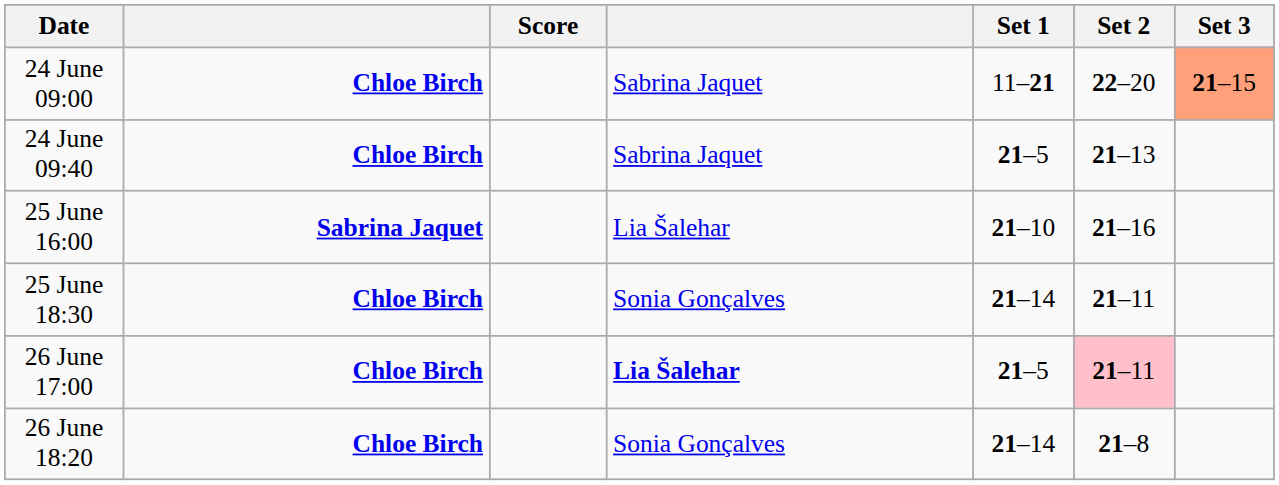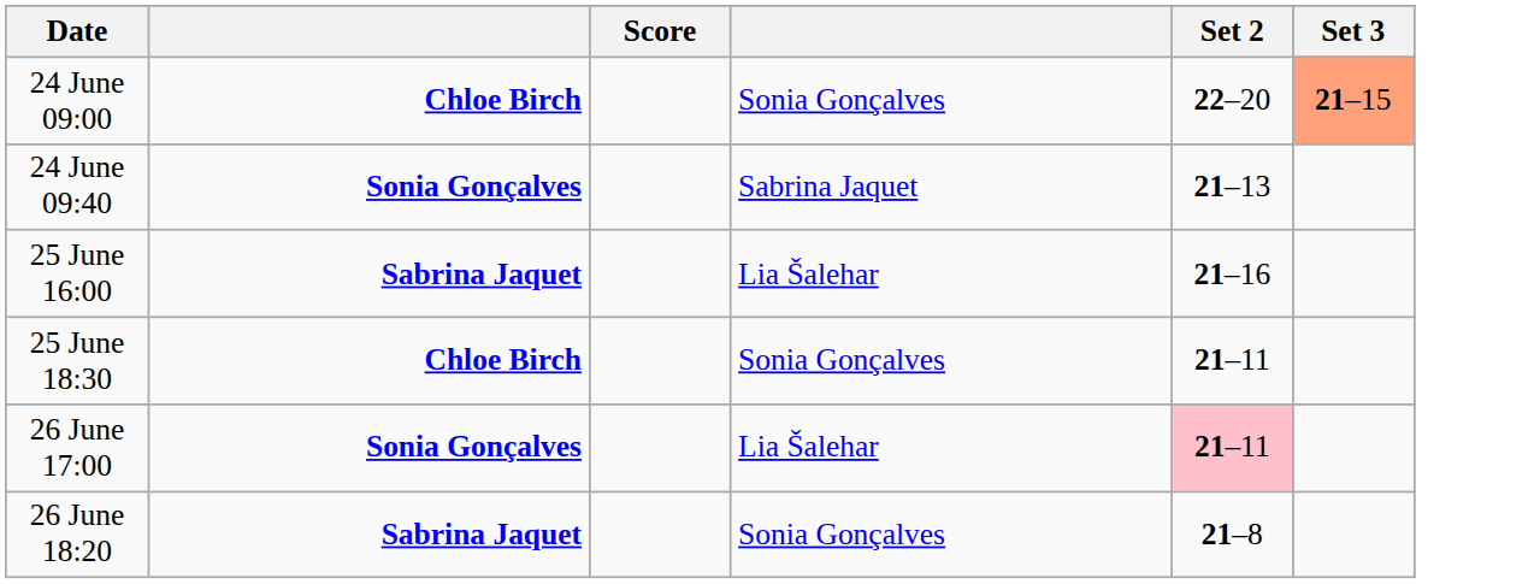- column: Set 1 | 11–21 | 21–5 | 21–10 | 21–14 | 21–5 | 21–14
24 June 09:00 | column 4: Sabrina Jaquet -> Sonia Gonçalves
24 June 09:40 | column 2: Chloe Birch -> Sonia Gonçalves
26 June 17:00 | column 2: Chloe Birch -> Sonia Gonçalves
26 June 17:00 | column 4: bold -> normal
26 June 18:20 | column 2: Chloe Birch -> Sabrina Jaquet
